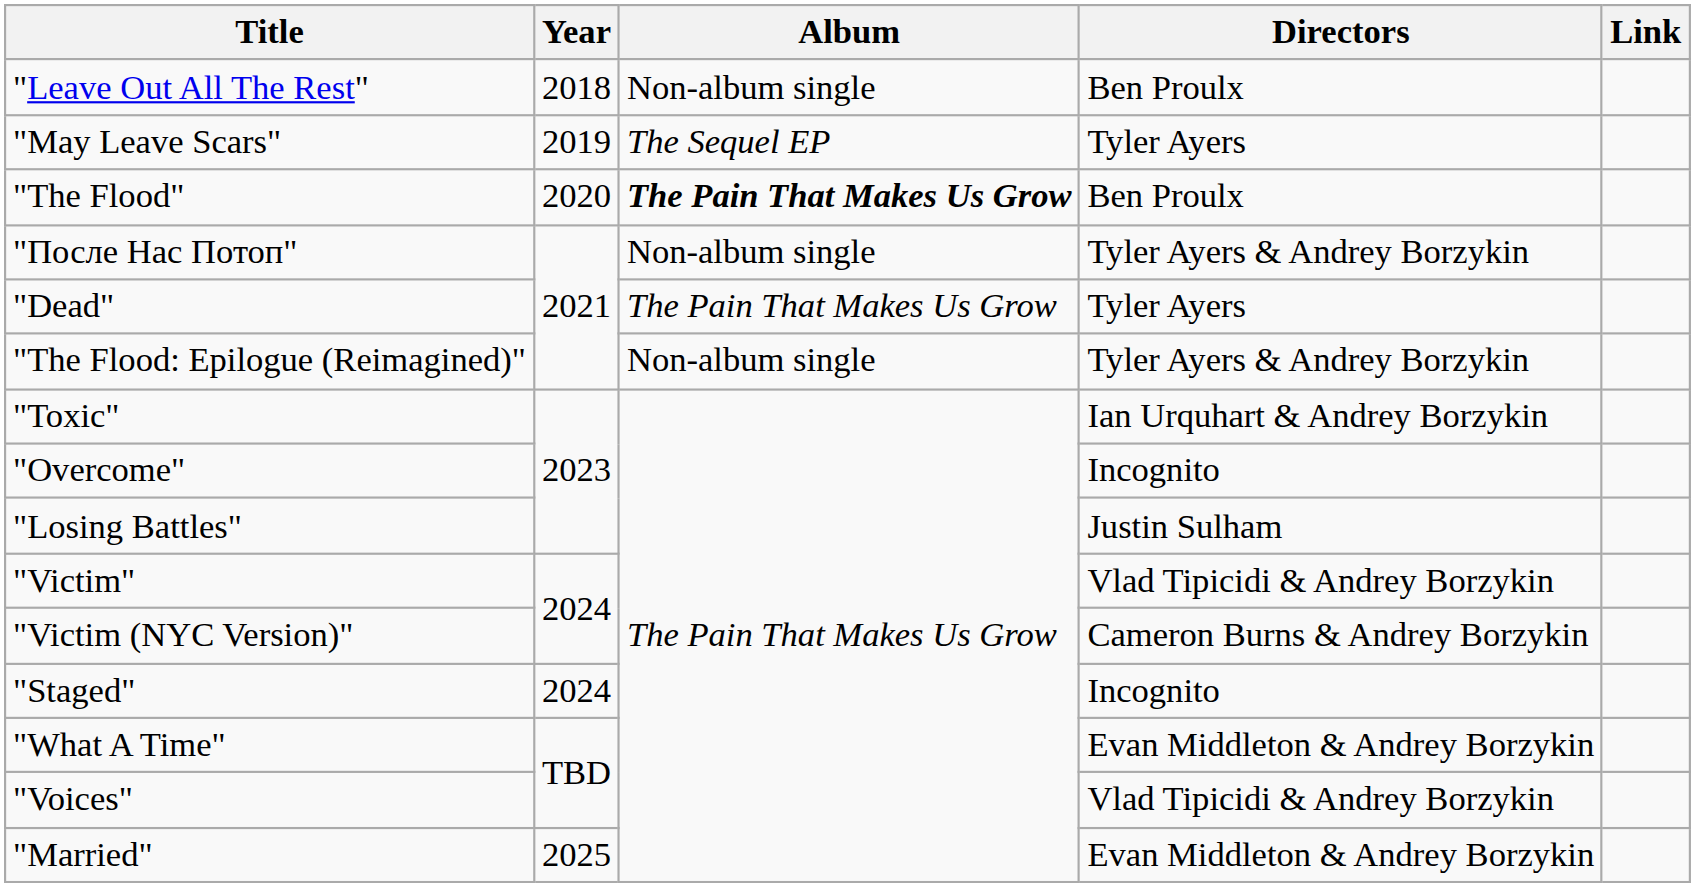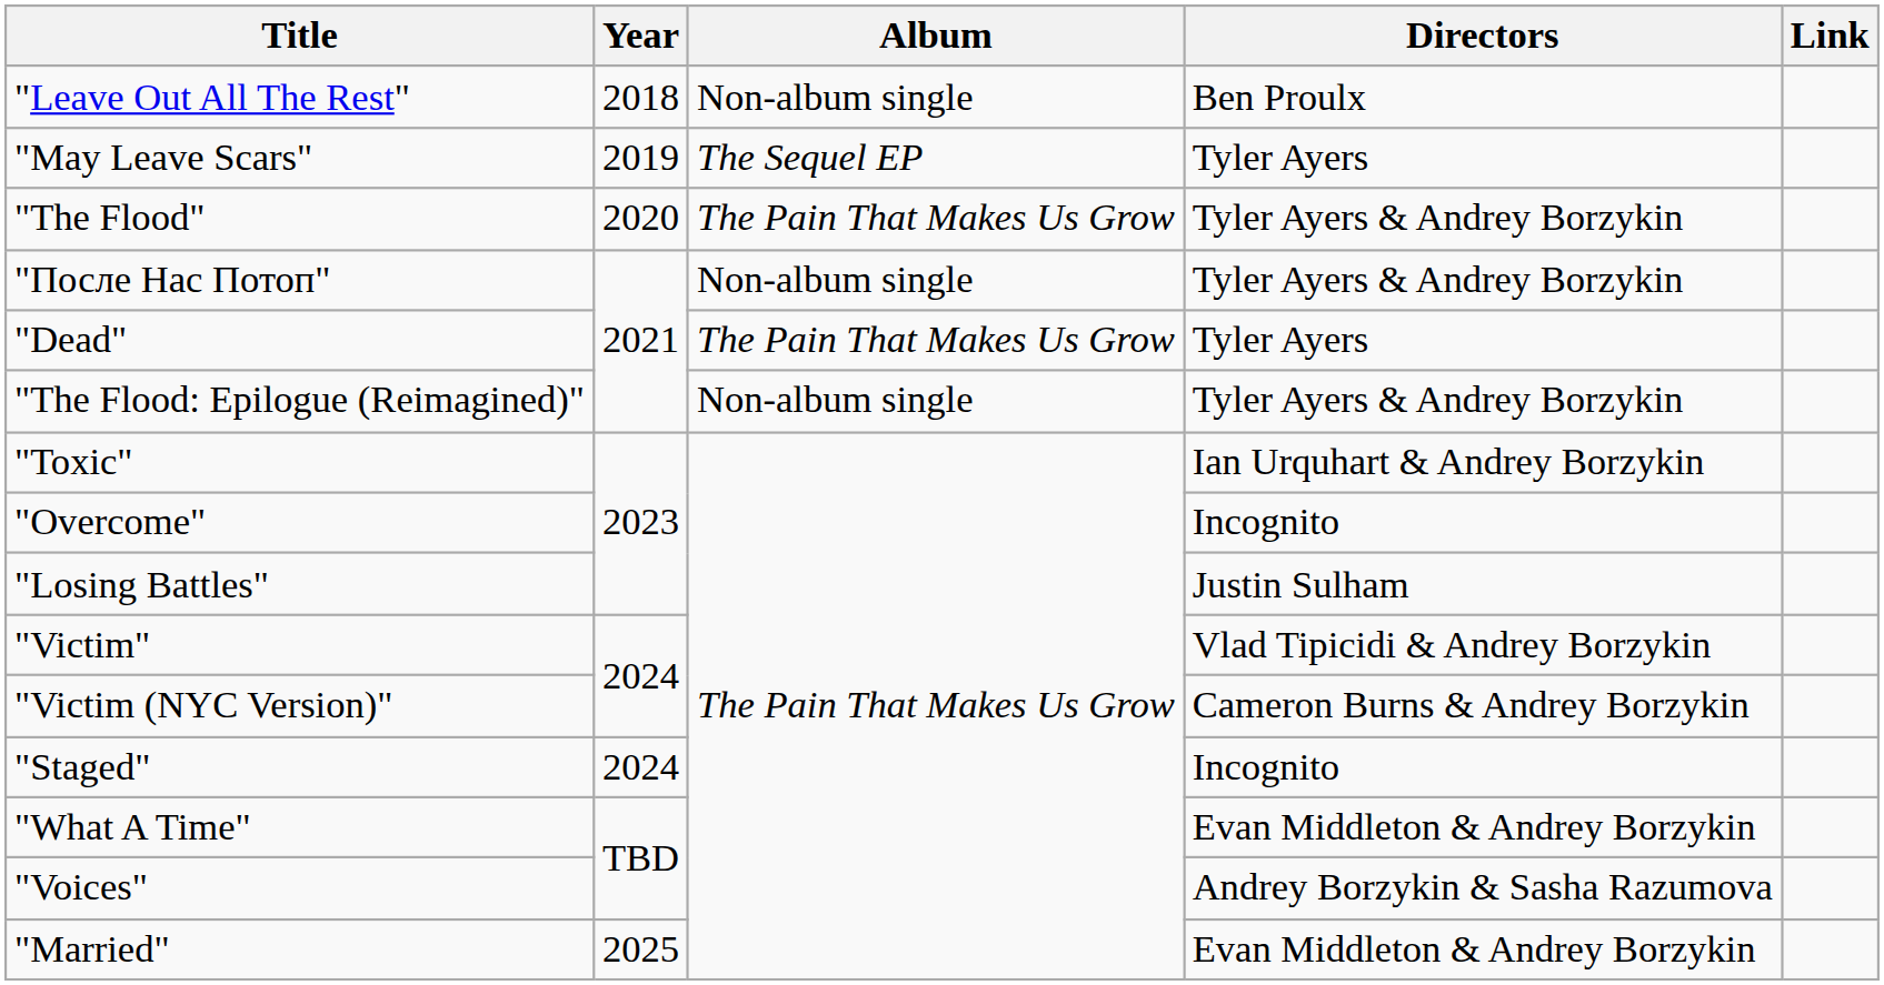"The Flood" | Album: bold -> normal
"The Flood" | Directors: Ben Proulx -> Tyler Ayers & Andrey Borzykin
"Voices" | Directors: Vlad Tipicidi & Andrey Borzykin -> Andrey Borzykin & Sasha Razumova
